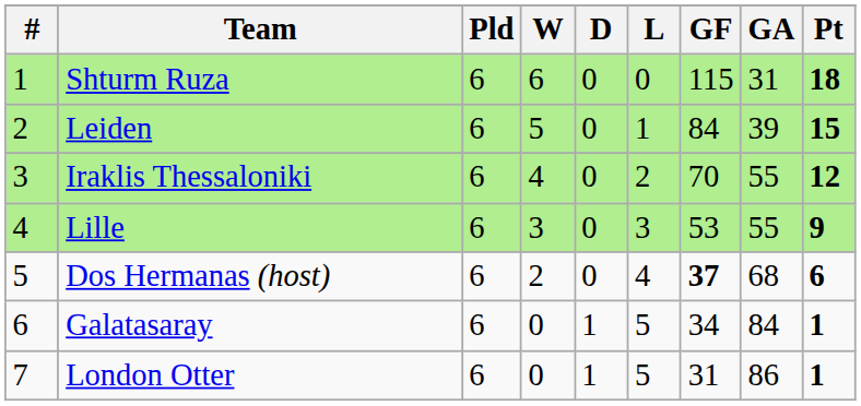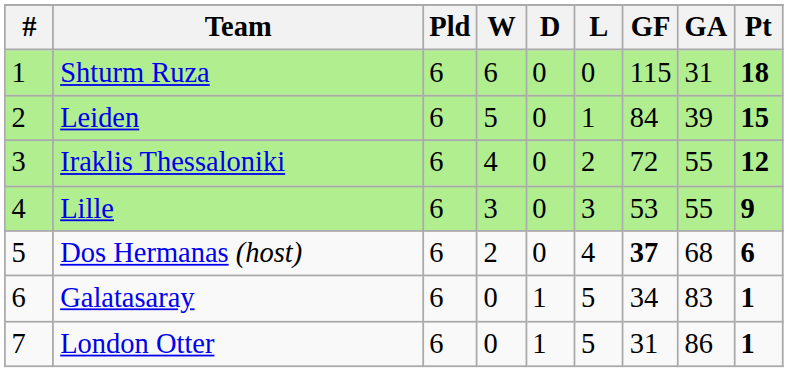Iraklis Thessaloniki | GF: 70 -> 72
Galatasaray | GA: 84 -> 83
